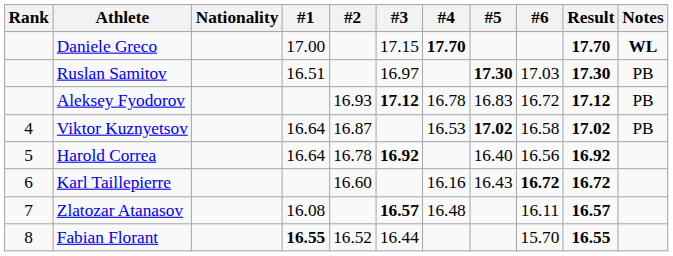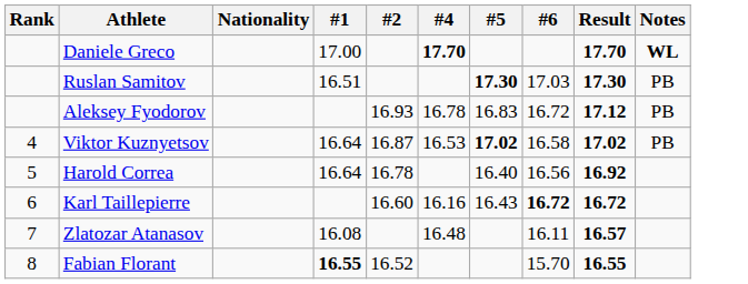- column: #3 | 17.15 | 16.97 | 17.12 | 16.92 | 16.57 | 16.44
